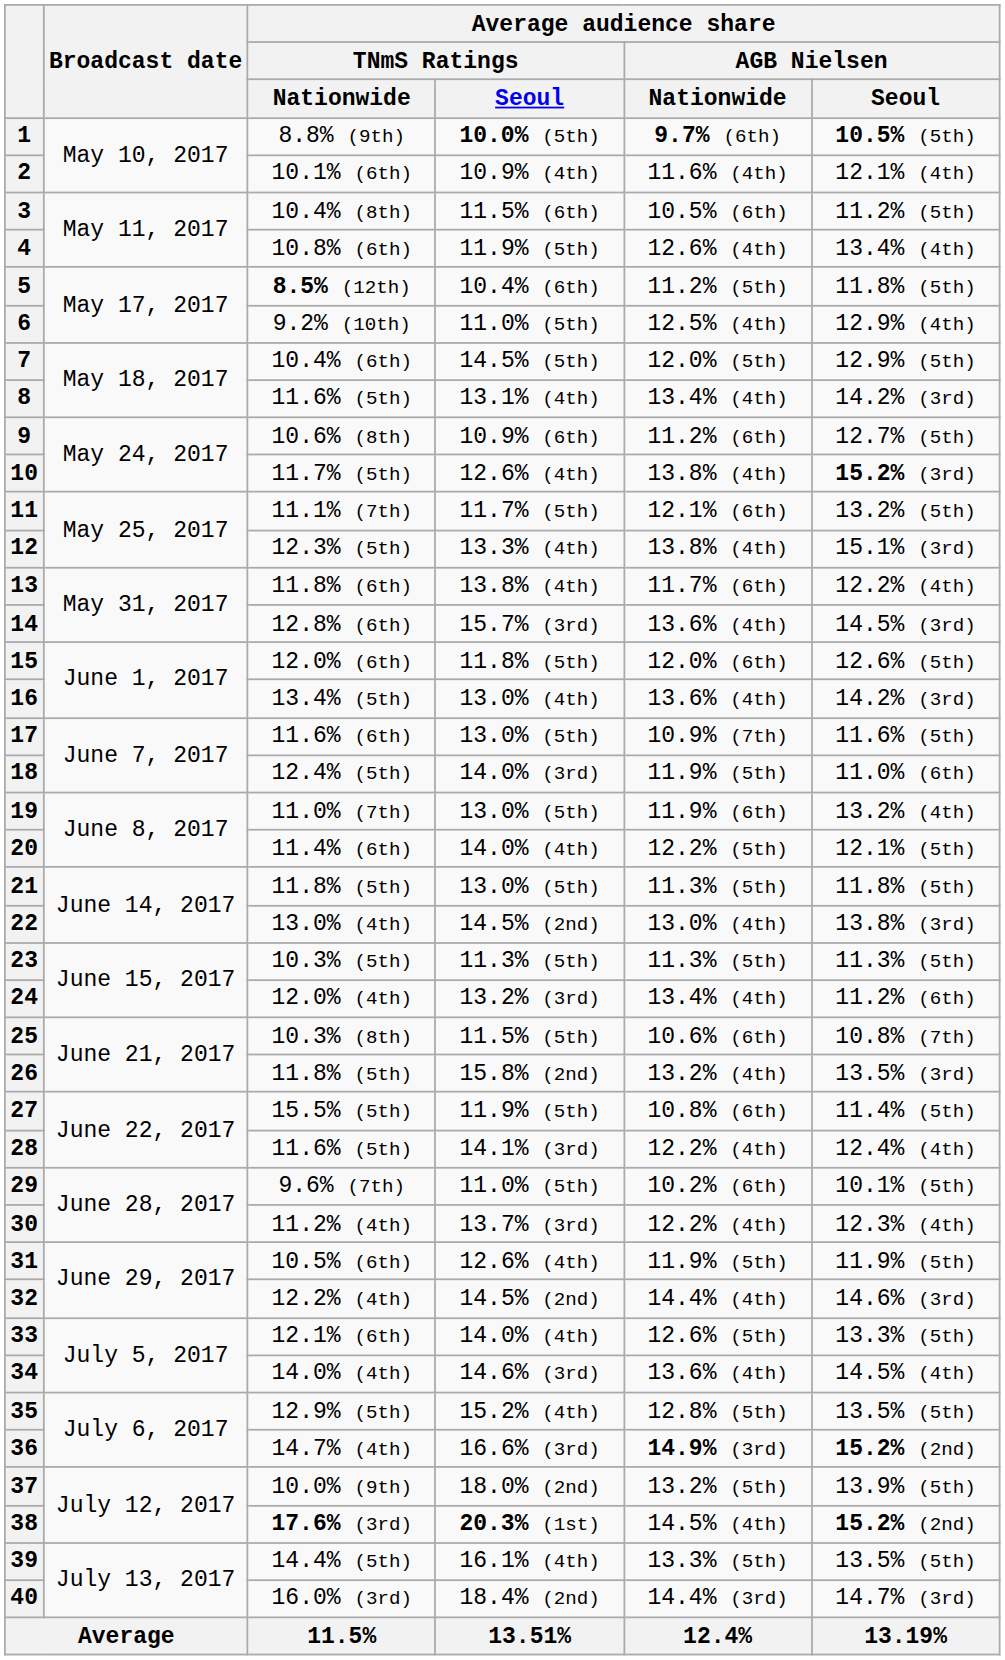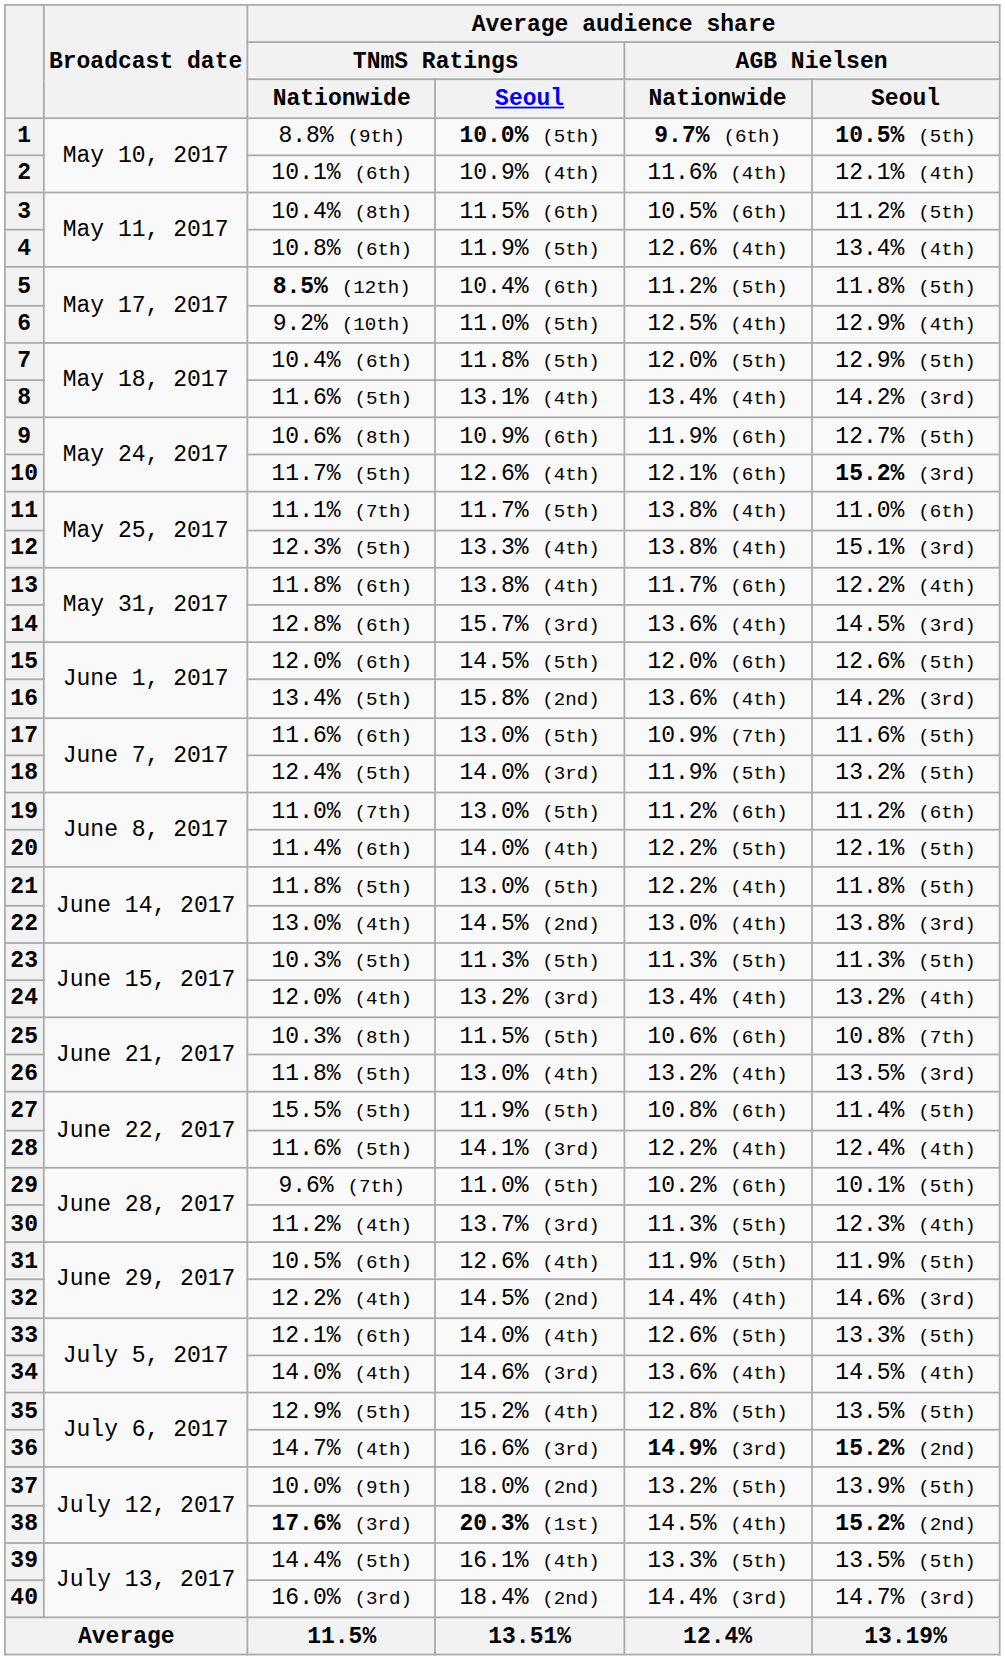7 | Average audience share / TNmS Ratings / Seoul: 14.5% (5th) -> 11.8% (5th)
9 | Average audience share / AGB Nielsen / Nationwide: 11.2% (6th) -> 11.9% (6th)
10 | Average audience share / AGB Nielsen / Nationwide: 13.8% (4th) -> 12.1% (6th)
11 | Average audience share / AGB Nielsen / Nationwide: 12.1% (6th) -> 13.8% (4th)
11 | Average audience share / AGB Nielsen / Seoul: 13.2% (5th) -> 11.0% (6th)
15 | Average audience share / TNmS Ratings / Seoul: 11.8% (5th) -> 14.5% (5th)
16 | Average audience share / TNmS Ratings / Seoul: 13.0% (4th) -> 15.8% (2nd)
18 | Average audience share / AGB Nielsen / Seoul: 11.0% (6th) -> 13.2% (5th)
19 | Average audience share / AGB Nielsen / Nationwide: 11.9% (6th) -> 11.2% (6th)
19 | Average audience share / AGB Nielsen / Seoul: 13.2% (4th) -> 11.2% (6th)
21 | Average audience share / AGB Nielsen / Nationwide: 11.3% (5th) -> 12.2% (4th)
24 | Average audience share / AGB Nielsen / Seoul: 11.2% (6th) -> 13.2% (4th)
26 | Average audience share / TNmS Ratings / Seoul: 15.8% (2nd) -> 13.0% (4th)
30 | Average audience share / AGB Nielsen / Nationwide: 12.2% (4th) -> 11.3% (5th)
